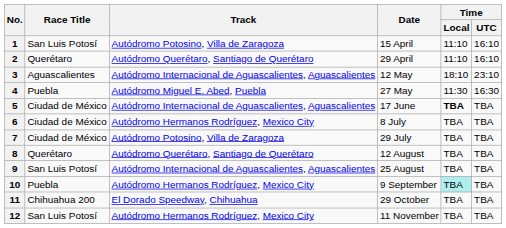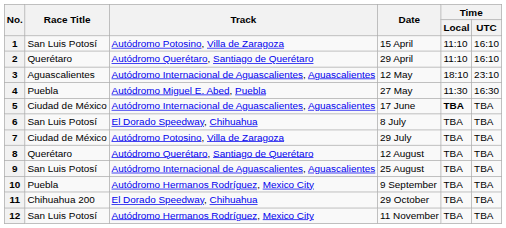6 | Race Title: Ciudad de México -> San Luis Potosí
6 | Track: Autódromo Hermanos Rodríguez, Mexico City -> El Dorado Speedway, Chihuahua
10 | Time / Local: paleturquoise background -> no background
